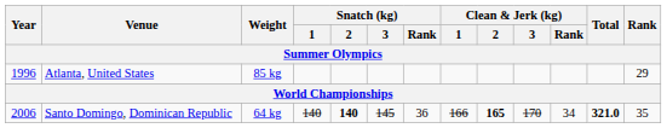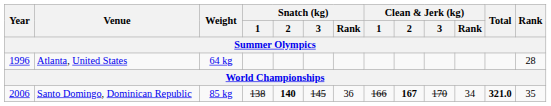Atlanta, United States | Weight: 85 kg -> 64 kg
Atlanta, United States | Rank: 29 -> 28
Santo Domingo, Dominican Republic | Weight: 64 kg -> 85 kg
Santo Domingo, Dominican Republic | Snatch (kg) / 1: 140 -> 138
Santo Domingo, Dominican Republic | Clean & Jerk (kg) / 2: 165 -> 167
